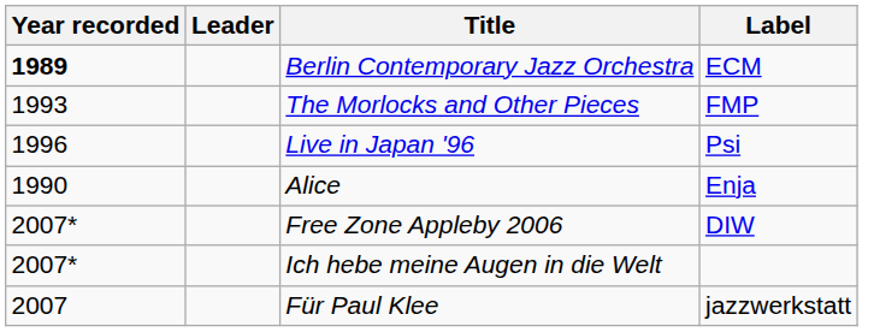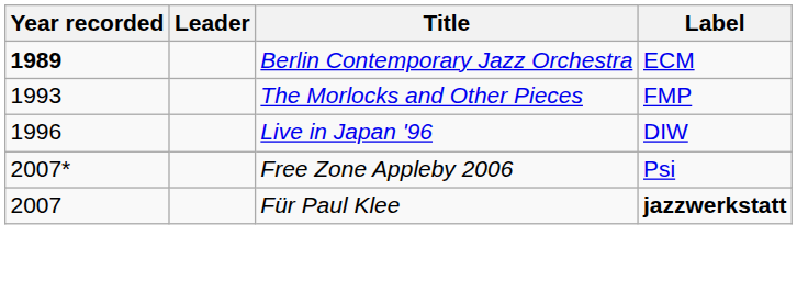Live in Japan '96 | Label: Psi -> DIW
- row: 1990 | Alice | Enja
Free Zone Appleby 2006 | Label: DIW -> Psi
- row: 2007* | Ich hebe meine Augen in die Welt
Für Paul Klee | Label: normal -> bold
